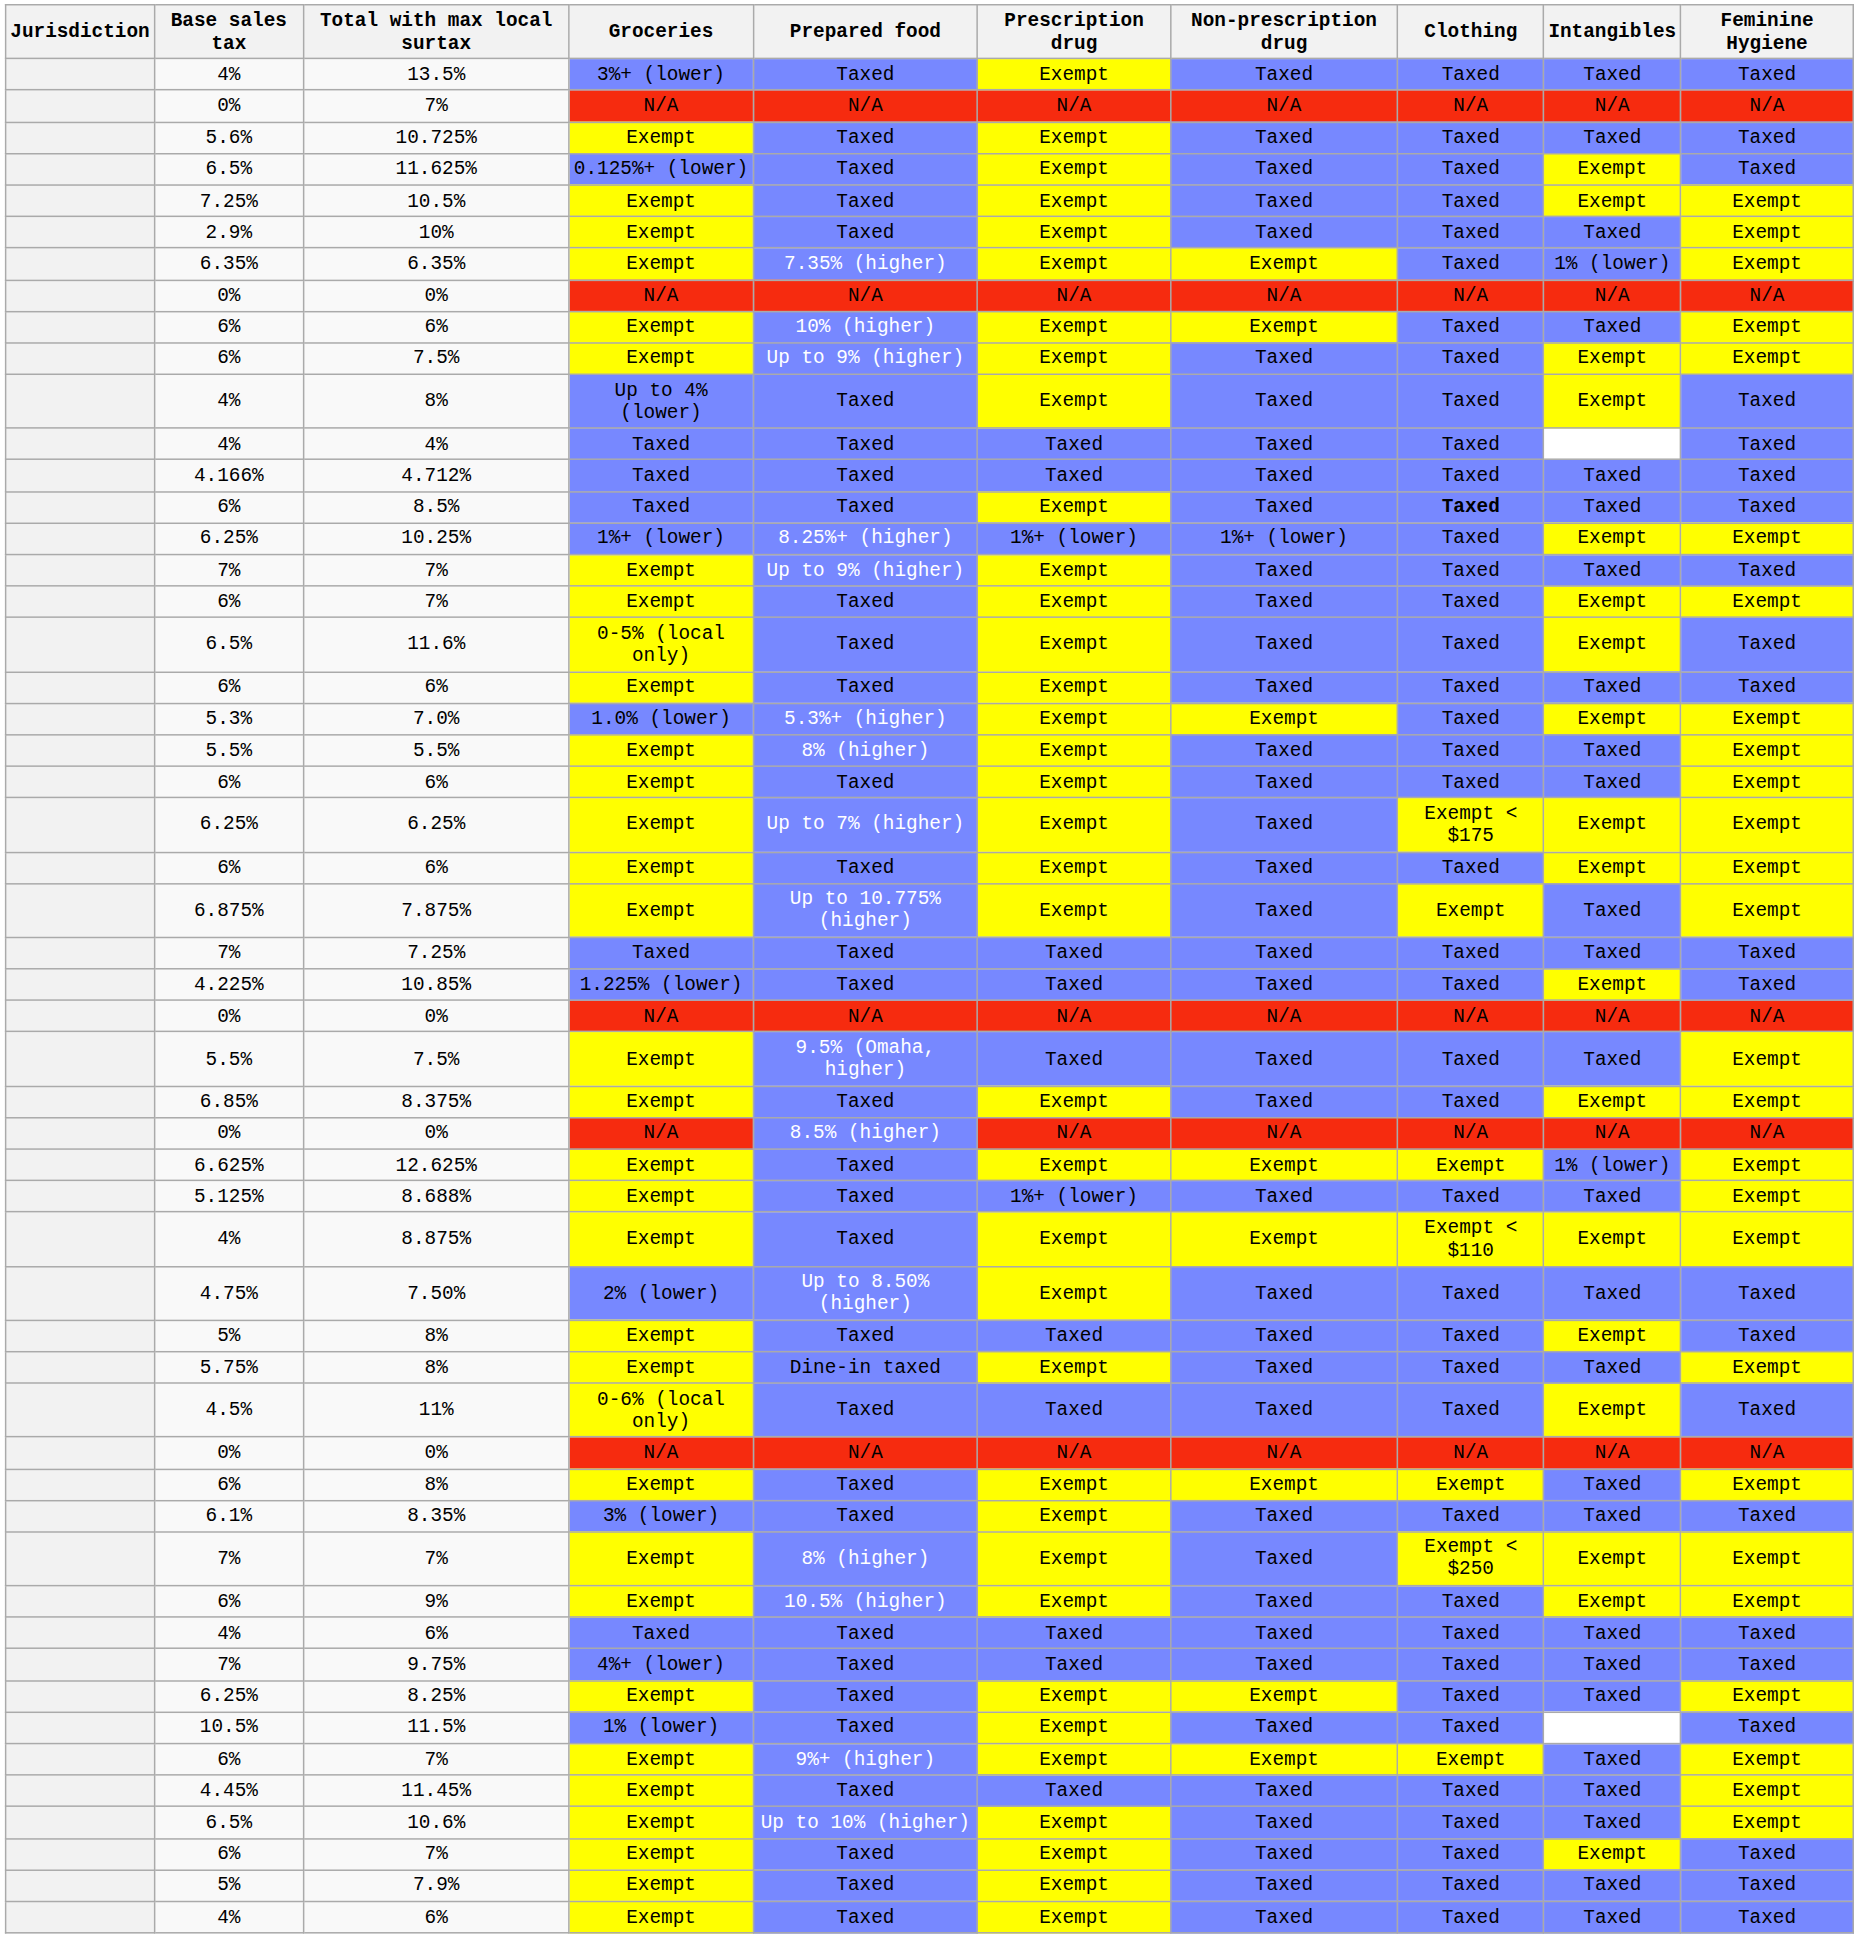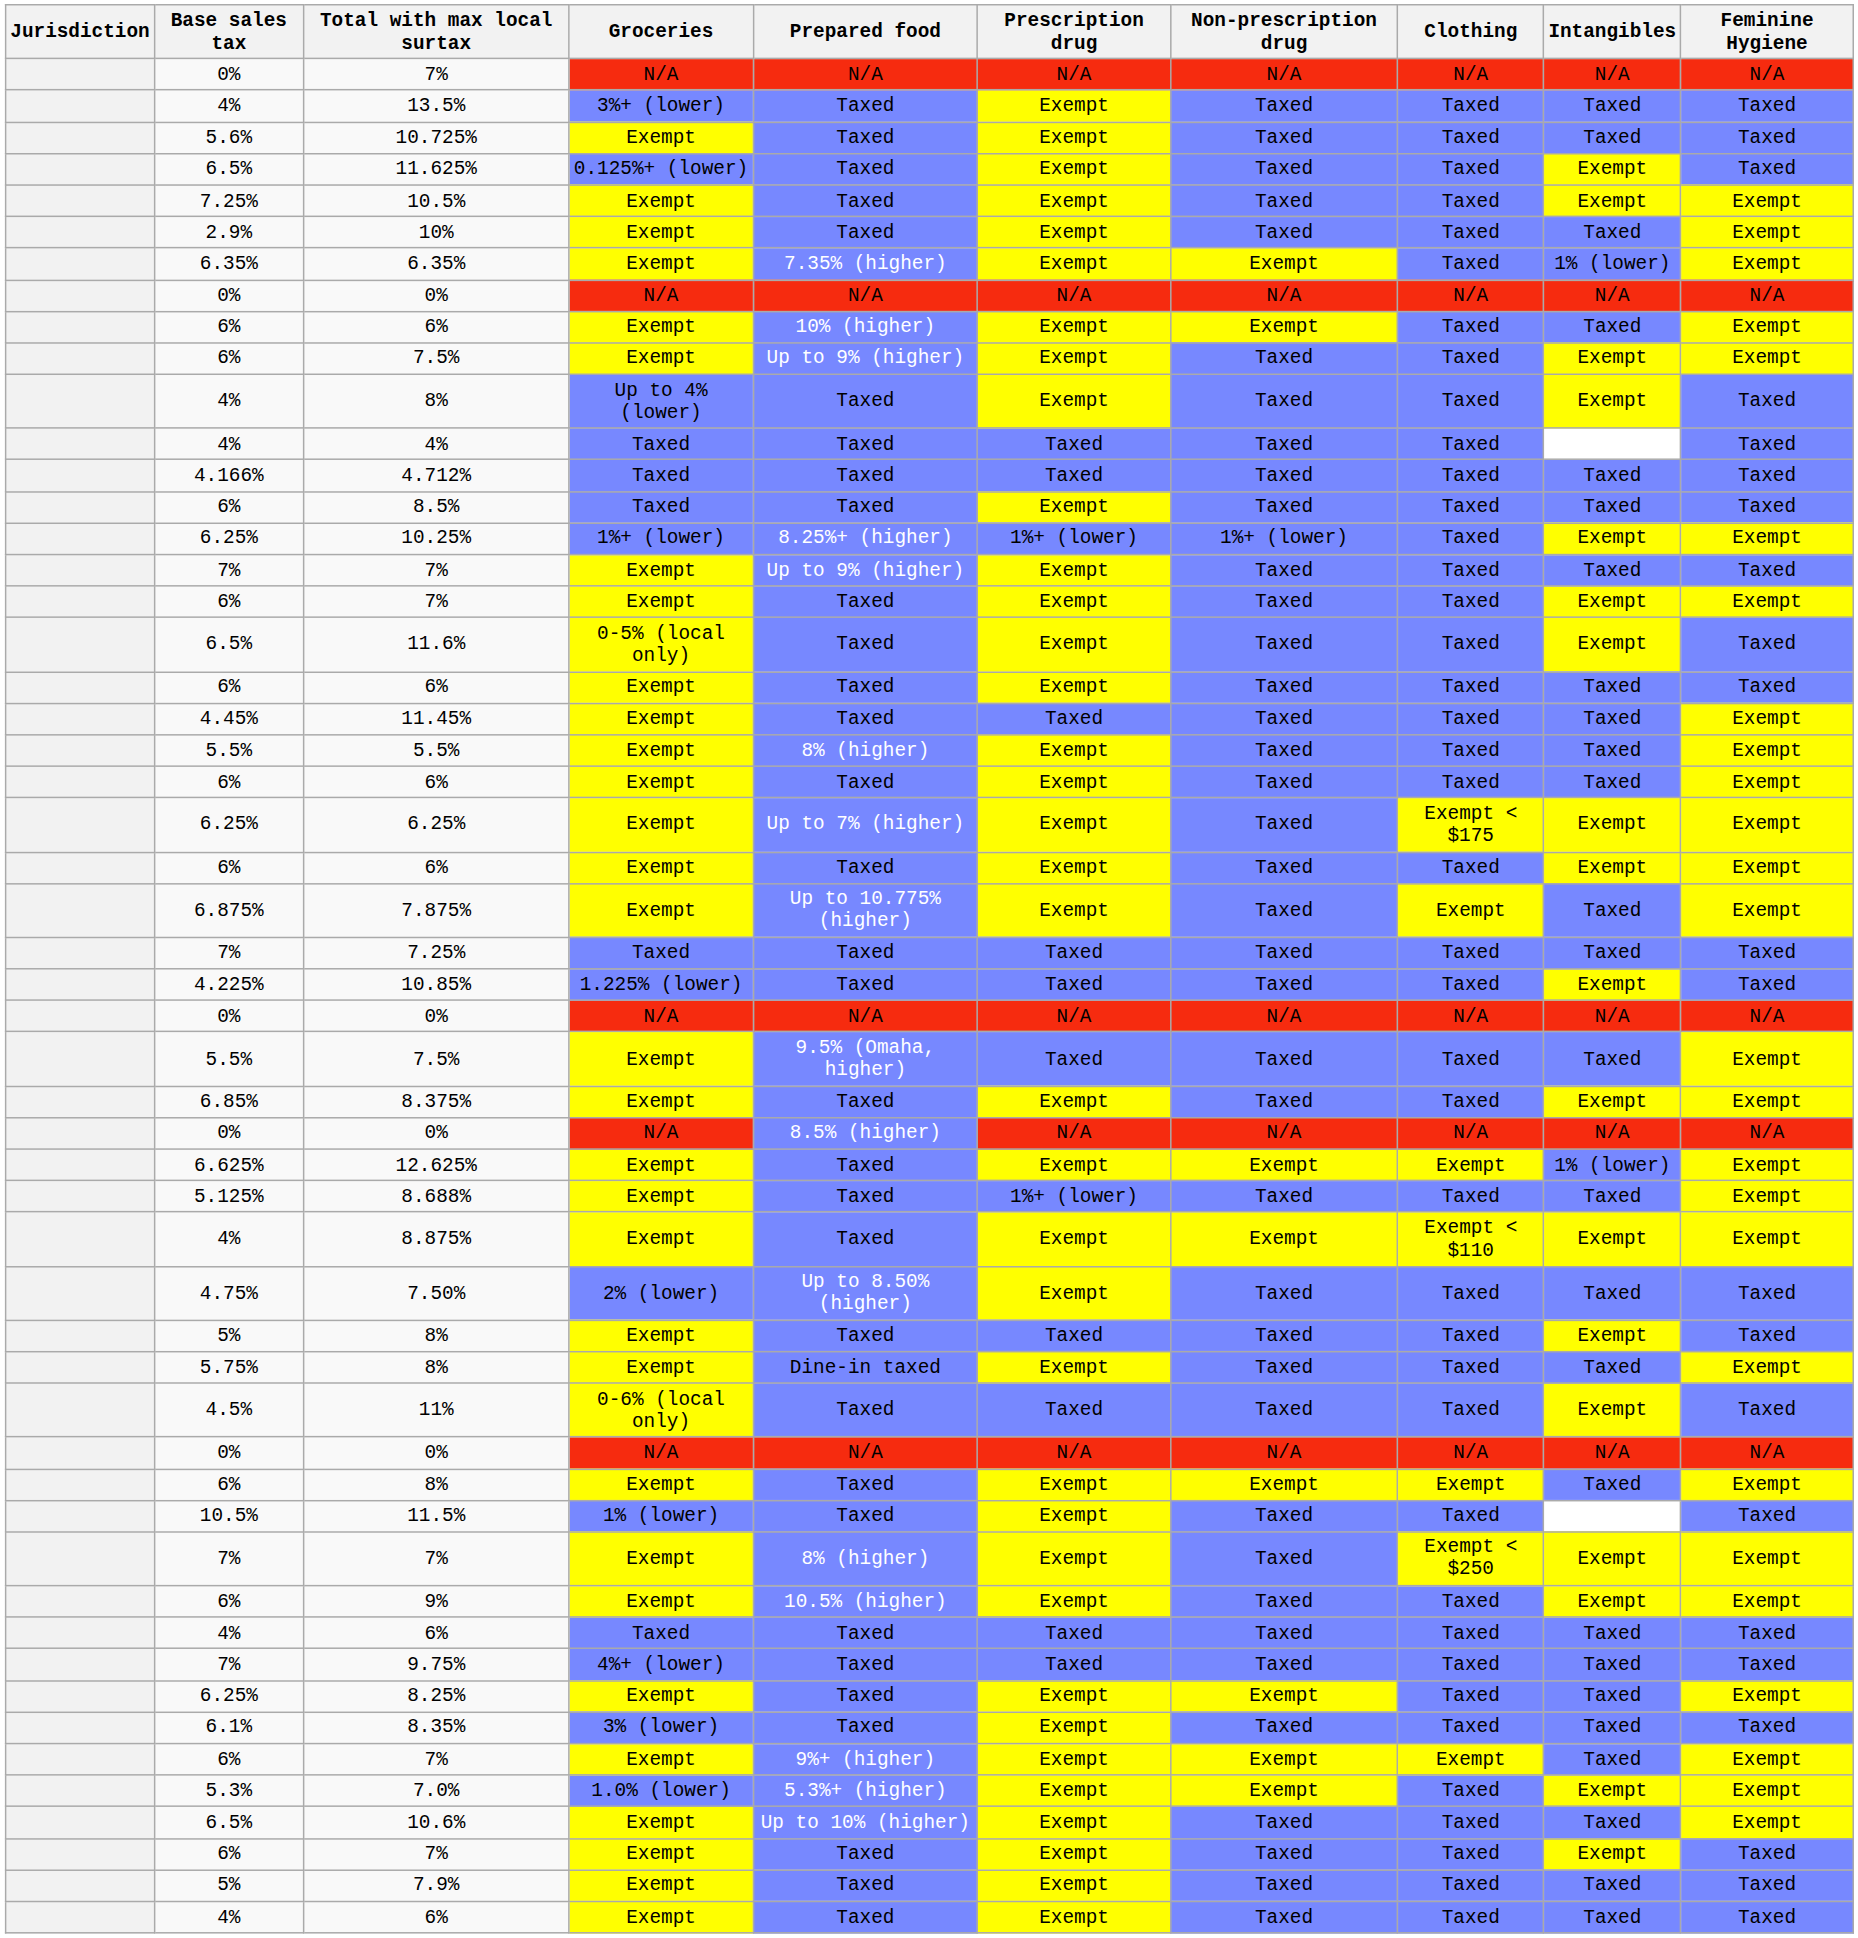rows swapped: 13.5% <-> 0% / 7%
8.5% | Clothing: bold -> normal
rows swapped: 11.45% <-> 7.0%
rows swapped: 11.5% <-> 8.35%
